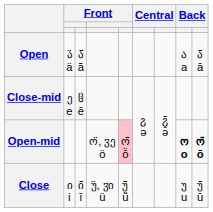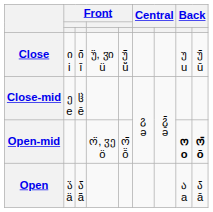rows swapped: Close <-> Open
Open-mid | column 5: pink background -> no background
